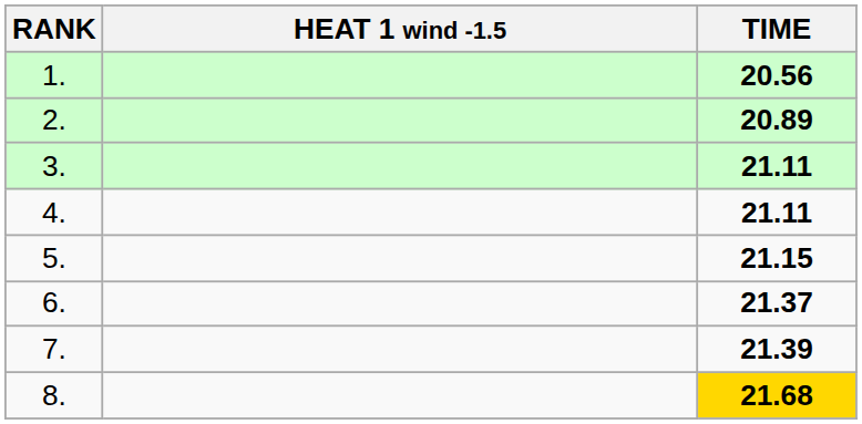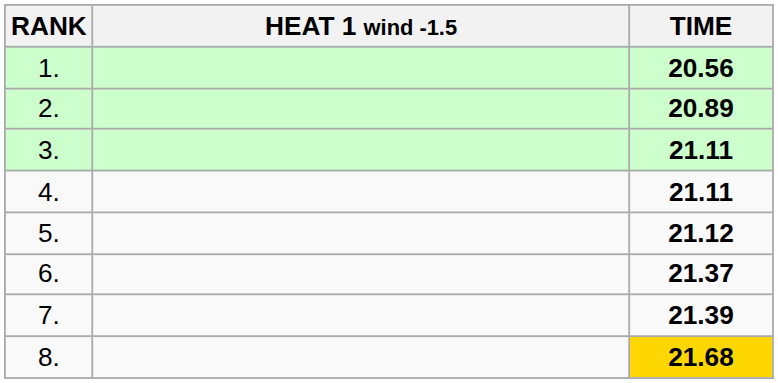5. | TIME: 21.15 -> 21.12
